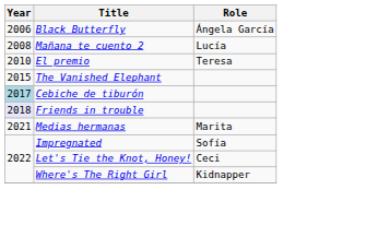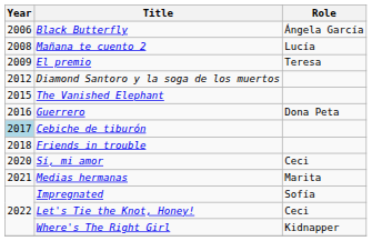El premio | Year: 2010 -> 2009
+ row: 2012 | Diamond Santoro y la soga de los muertos
+ row: 2016 | Guerrero | Dona Peta
Friends in trouble | Year: lavender background -> no background
+ row: 2020 | Sí, mi amor | Ceci
